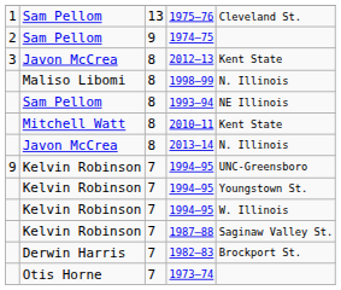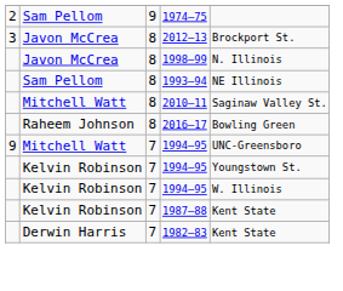- row: 1 | Sam Pellom | 13 | 1975–76 | Cleveland St.
2012–13 | column 5: Kent State -> Brockport St.
1998–99 | column 2: Maliso Libomi -> Javon McCrea
2010–11 | column 5: Kent State -> Saginaw Valley St.
- row: Javon McCrea | 8 | 2013–14 | N. Illinois
+ row: Raheem Johnson | 8 | 2016–17 | Bowling Green
9 / 1994–95 | column 2: Kelvin Robinson -> Mitchell Watt
1987–88 | column 5: Saginaw Valley St. -> Kent State
1982–83 | column 5: Brockport St. -> Kent State
- row: Otis Horne | 7 | 1973–74
